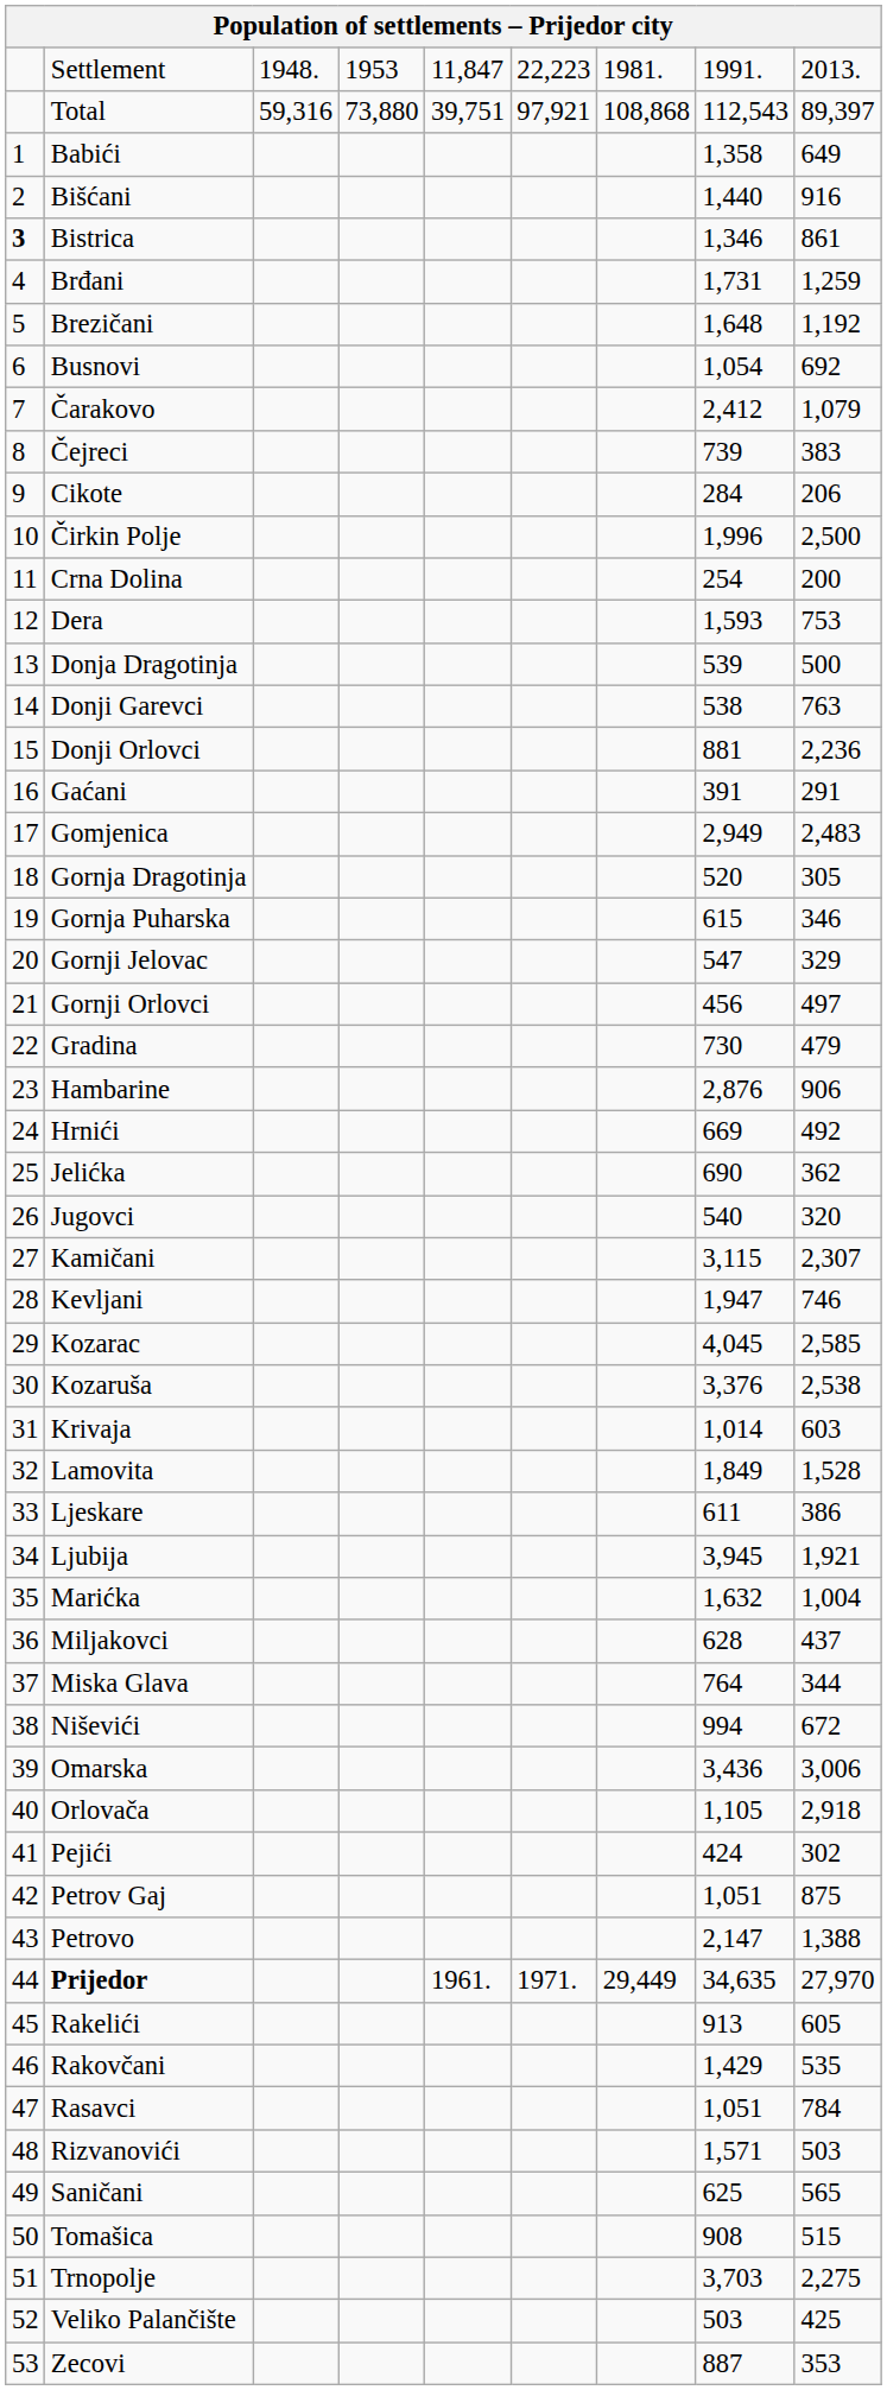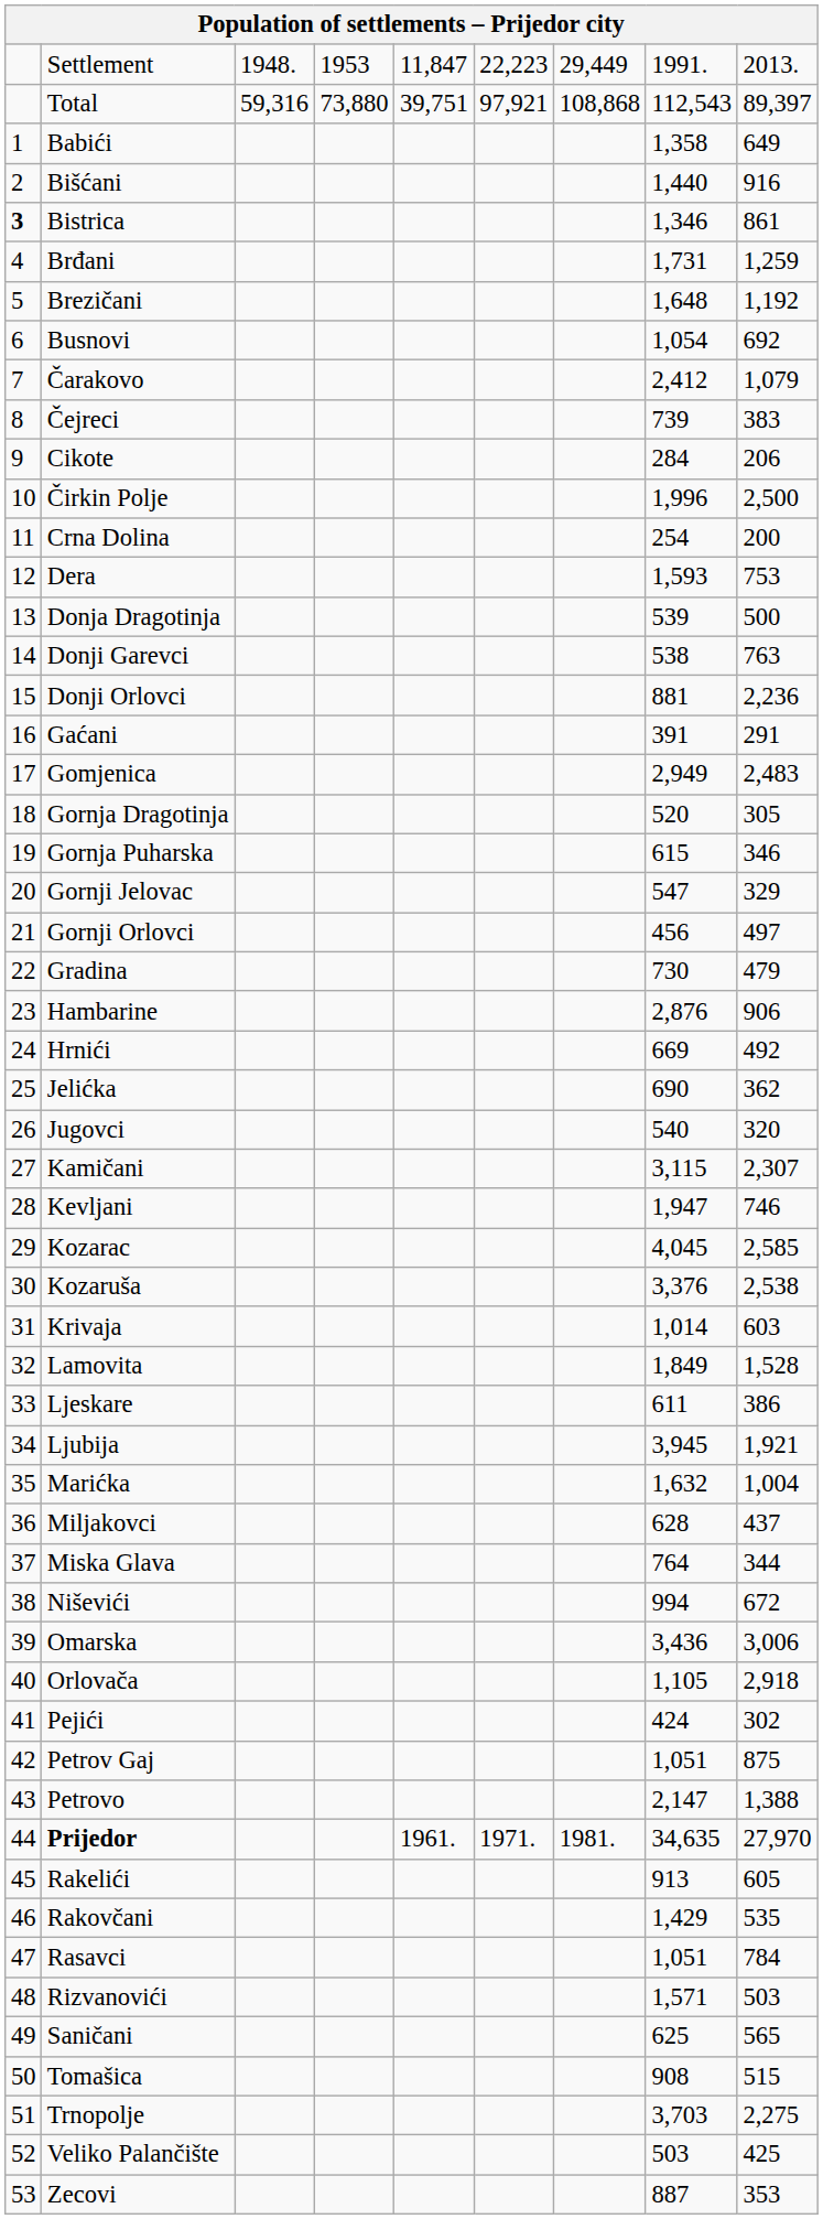Settlement | column 7: 1981. -> 29,449
Prijedor | column 7: 29,449 -> 1981.
